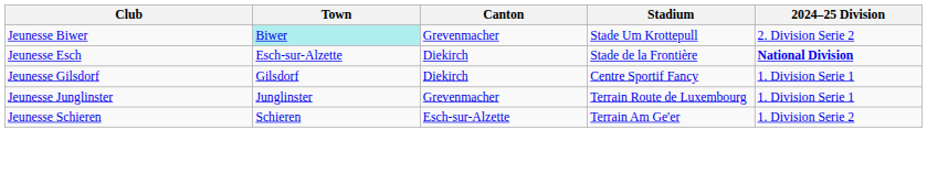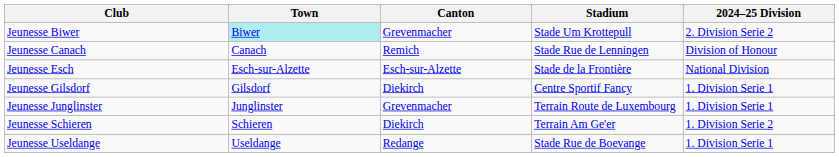+ row: Jeunesse Canach | Canach | Remich | Stade Rue de Lenningen | Division of Honour
Jeunesse Esch | Canton: Diekirch -> Esch-sur-Alzette
Jeunesse Esch | 2024–25 Division: bold -> normal
Jeunesse Schieren | Canton: Esch-sur-Alzette -> Diekirch
+ row: Jeunesse Useldange | Useldange | Redange | Stade Rue de Boevange | 1. Division Serie 1
